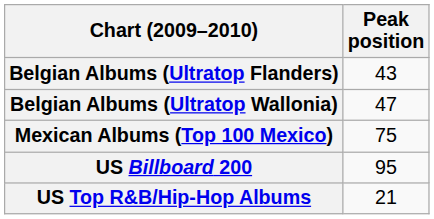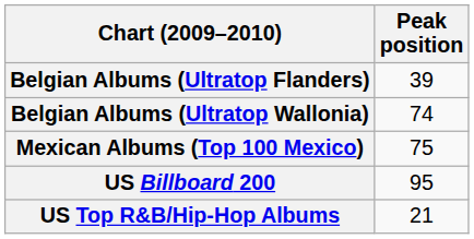Belgian Albums (Ultratop Flanders) | Peak position: 43 -> 39
Belgian Albums (Ultratop Wallonia) | Peak position: 47 -> 74
